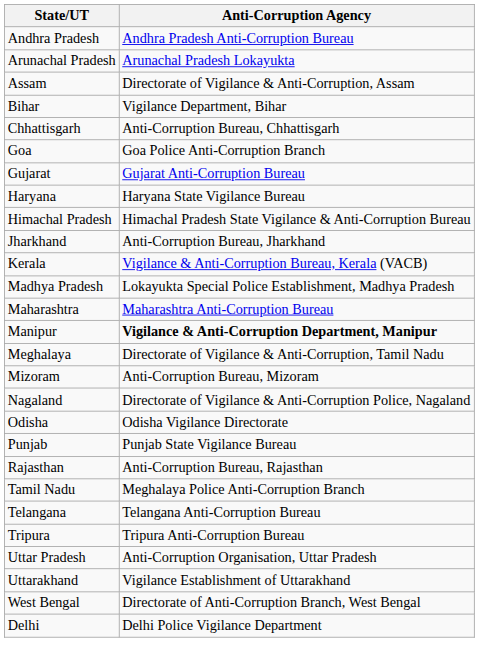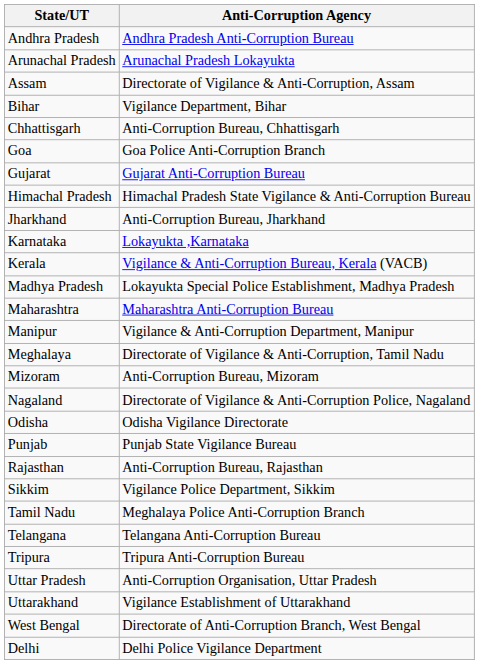- row: Haryana | Haryana State Vigilance Bureau
+ row: Karnataka | Lokayukta ,Karnataka
Manipur | Anti-Corruption Agency: bold -> normal
+ row: Sikkim | Vigilance Police Department, Sikkim
